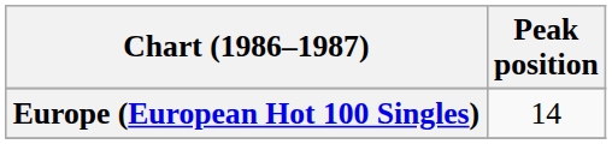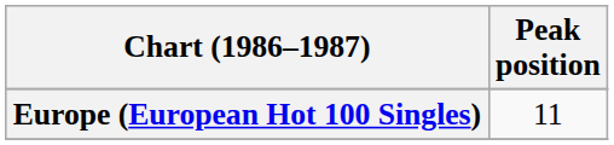Europe (European Hot 100 Singles) | Peak position: 14 -> 11
